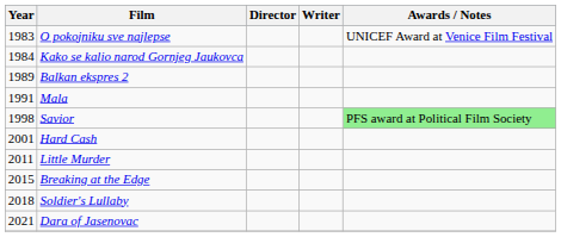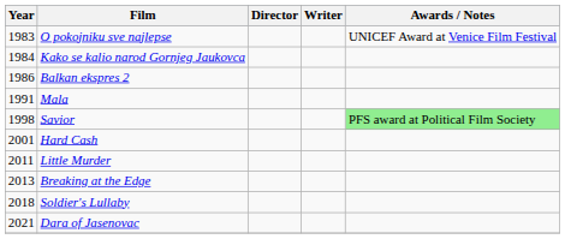Balkan ekspres 2 | Year: 1989 -> 1986
Breaking at the Edge | Year: 2015 -> 2013
